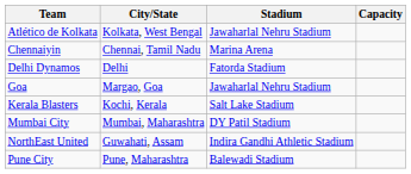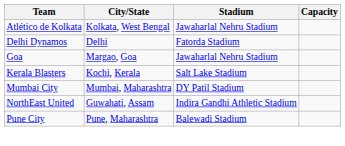- row: Chennaiyin | Chennai, Tamil Nadu | Marina Arena
